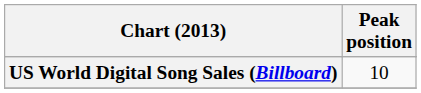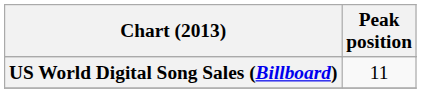US World Digital Song Sales (Billboard) | Peak position: 10 -> 11
